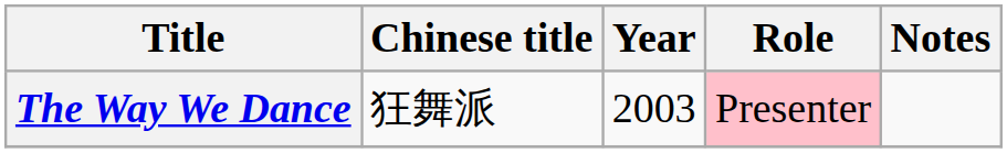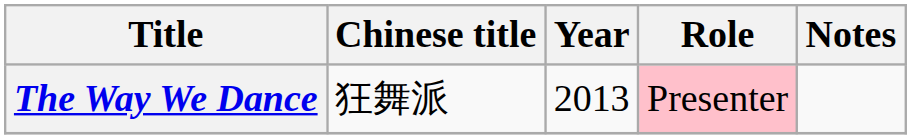The Way We Dance | Year: 2003 -> 2013
